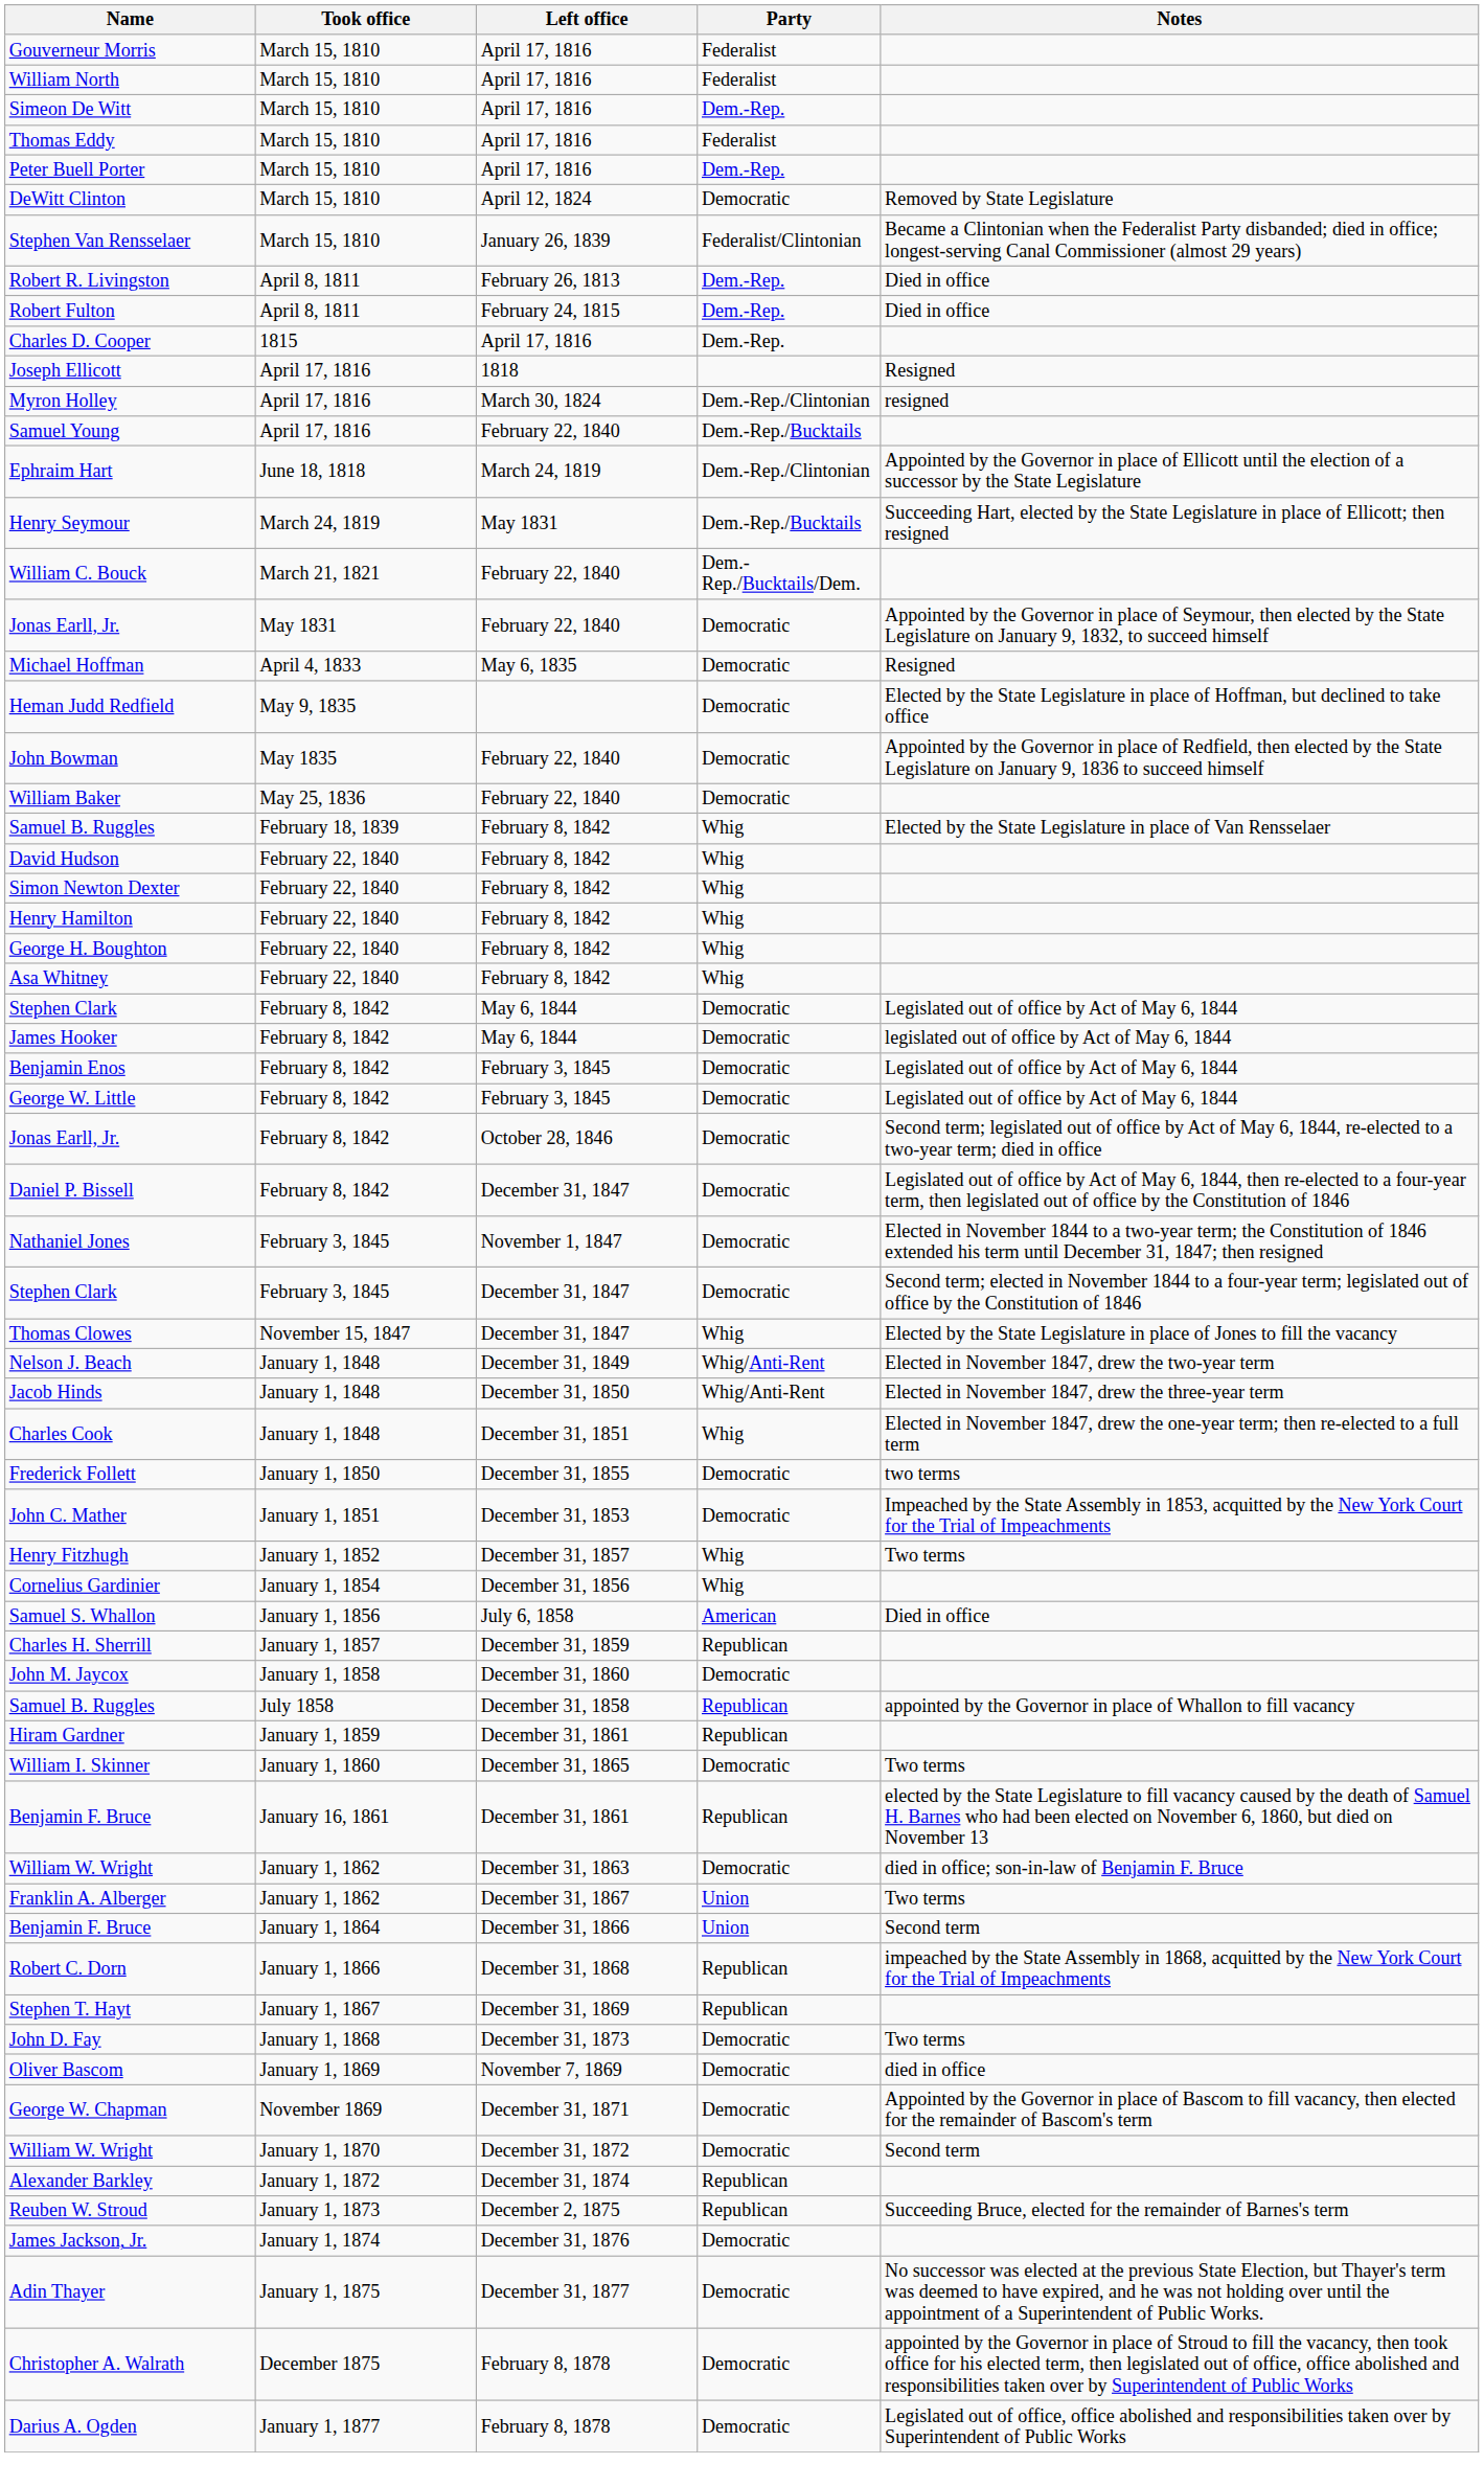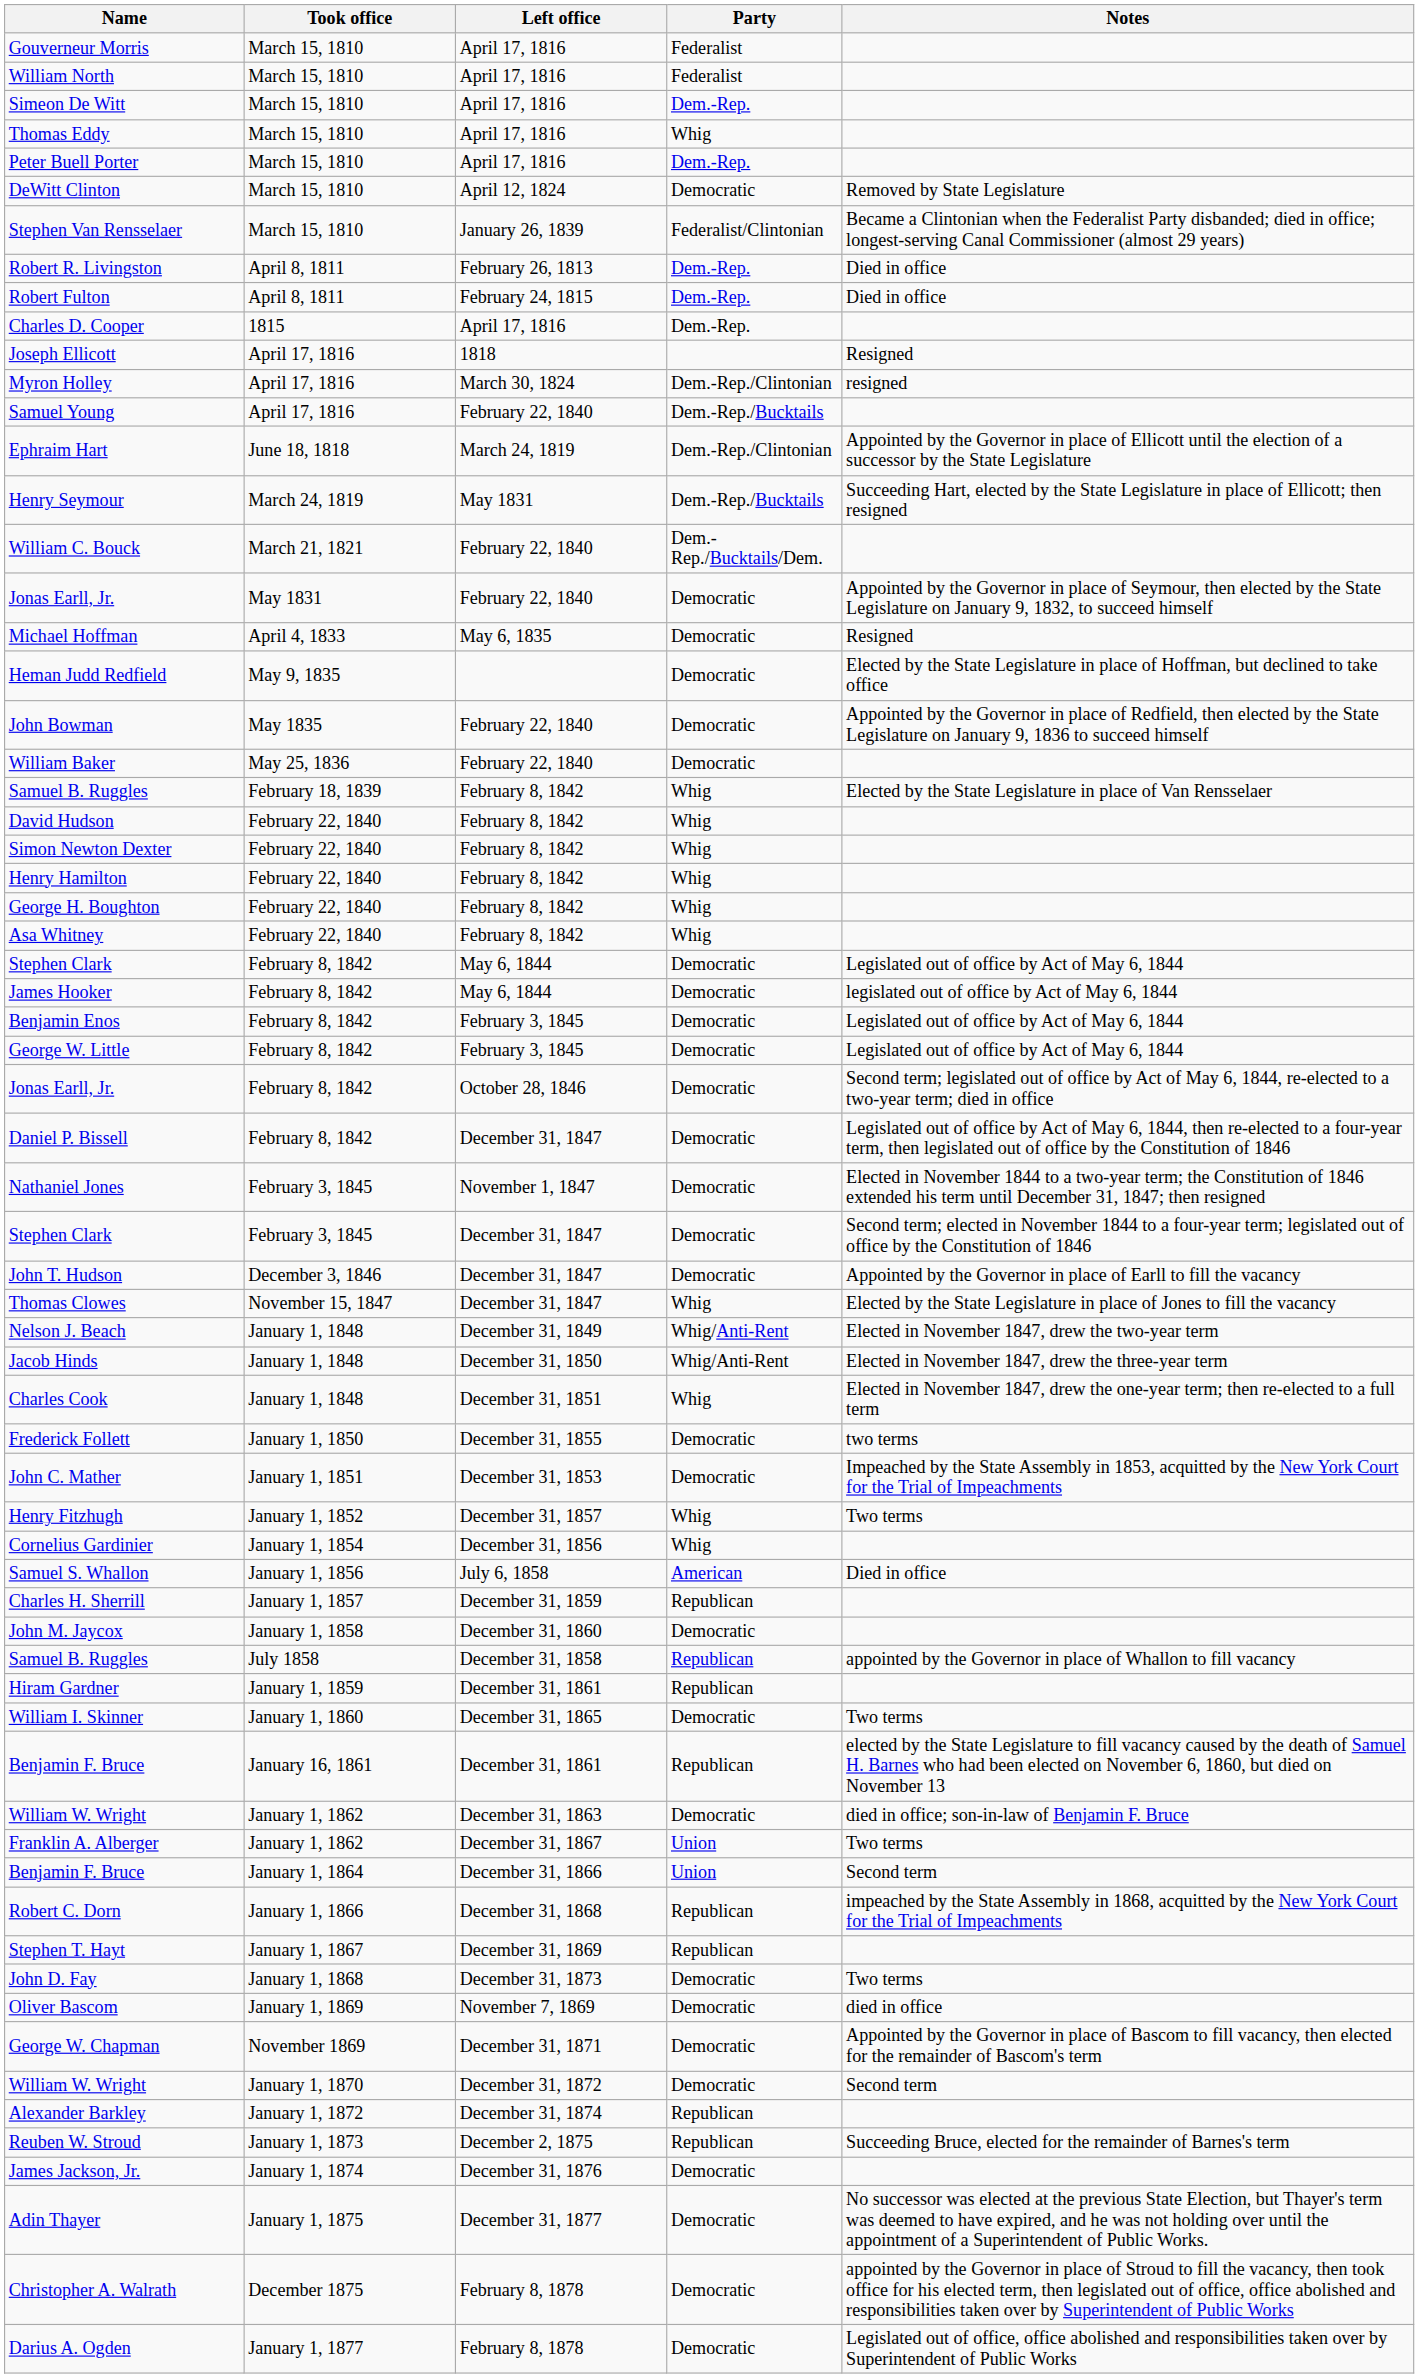Thomas Eddy | Party: Federalist -> Whig
+ row: John T. Hudson | December 3, 1846 | December 31, 1847 | Democratic | Appointed by the Governor in place of Earll to fill the vacancy
